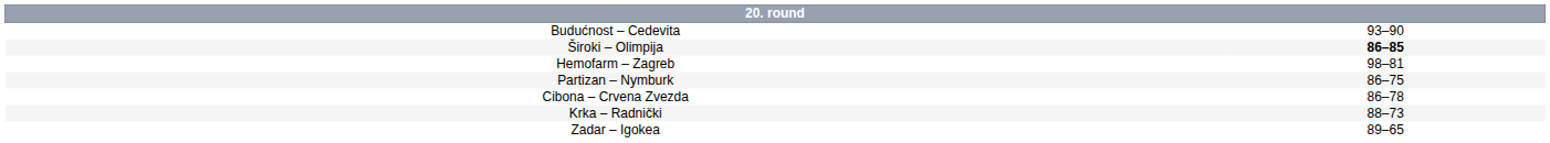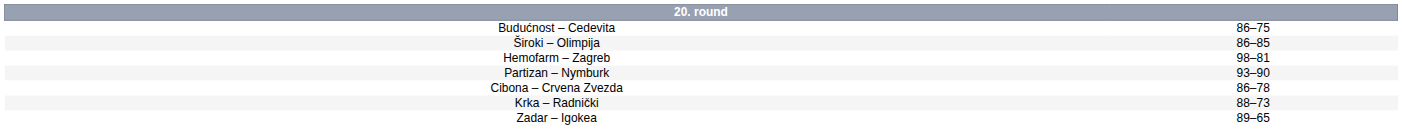Budućnost – Cedevita | column 2: 93–90 -> 86–75
Široki – Olimpija | column 2: bold -> normal
Partizan – Nymburk | column 2: 86–75 -> 93–90
